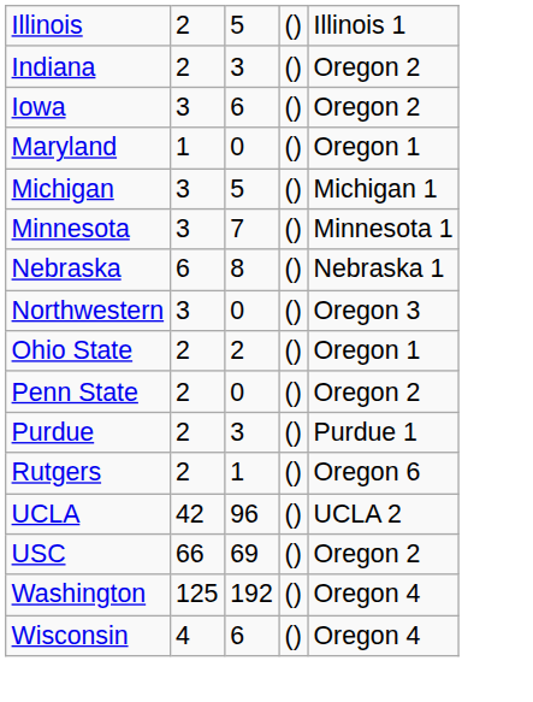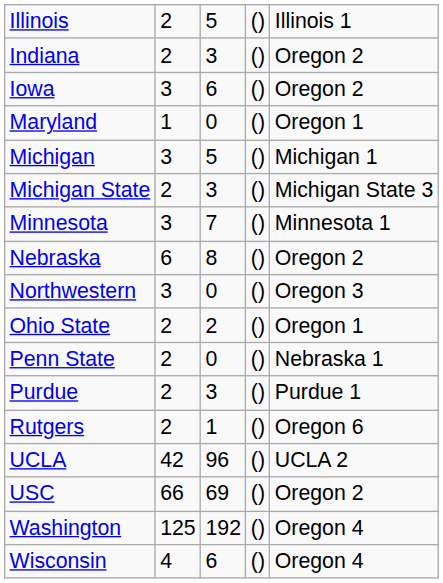+ row: Michigan State | 2 | 3 | () | Michigan State 3
Nebraska | column 5: Nebraska 1 -> Oregon 2
Penn State | column 5: Oregon 2 -> Nebraska 1
